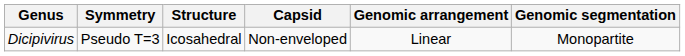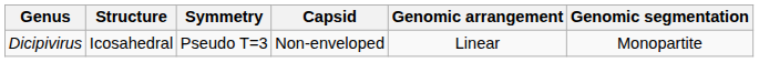columns swapped: Structure <-> Symmetry
